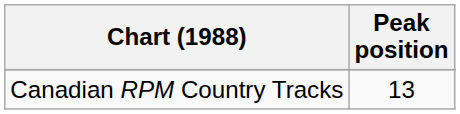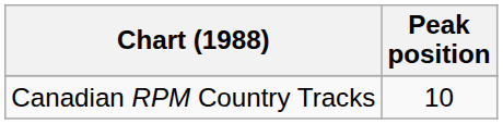Canadian RPM Country Tracks | Peak position: 13 -> 10
